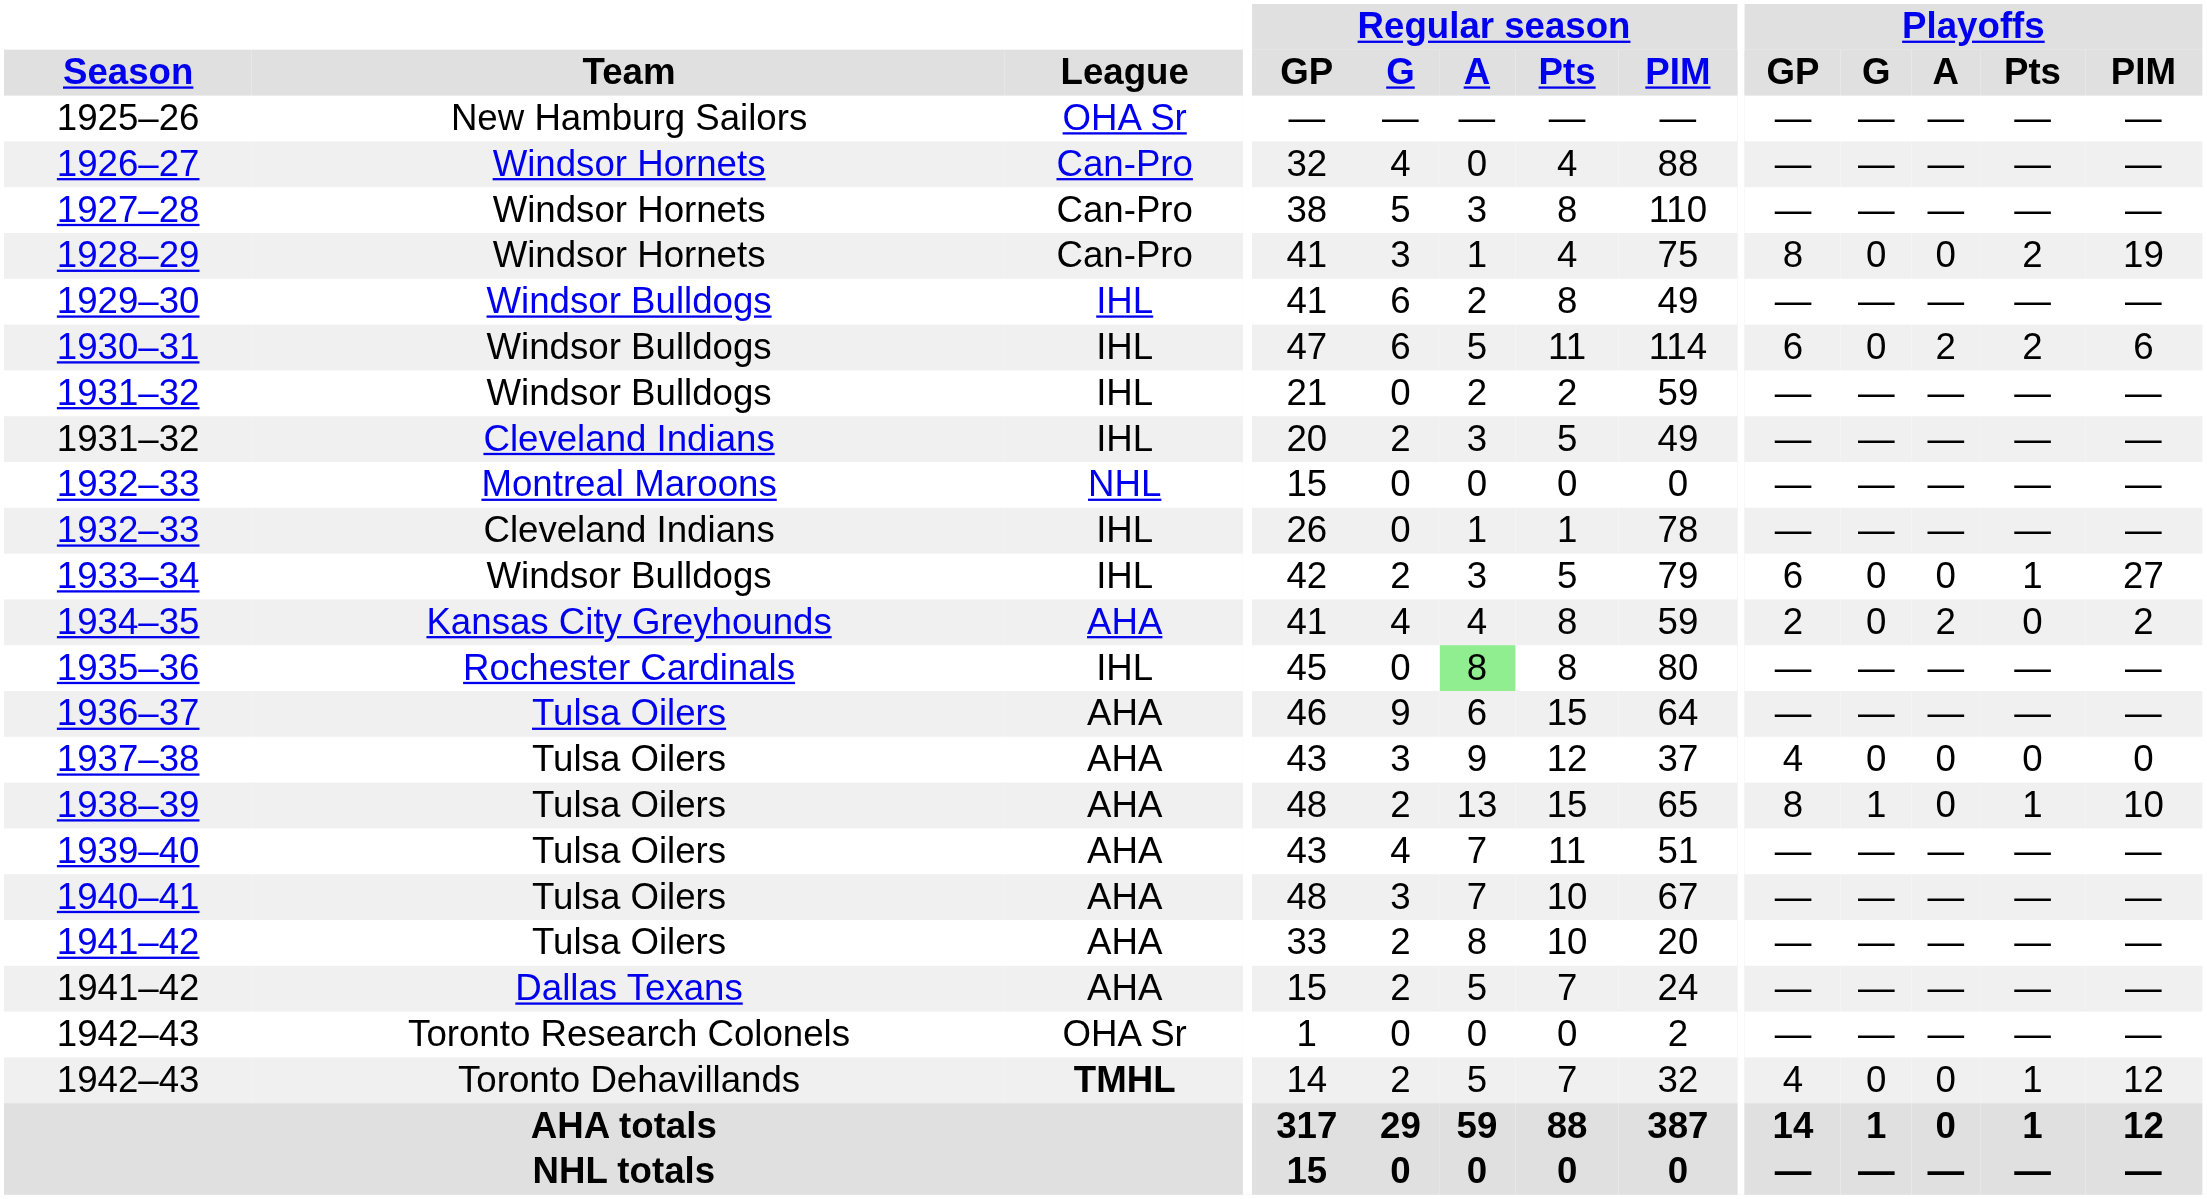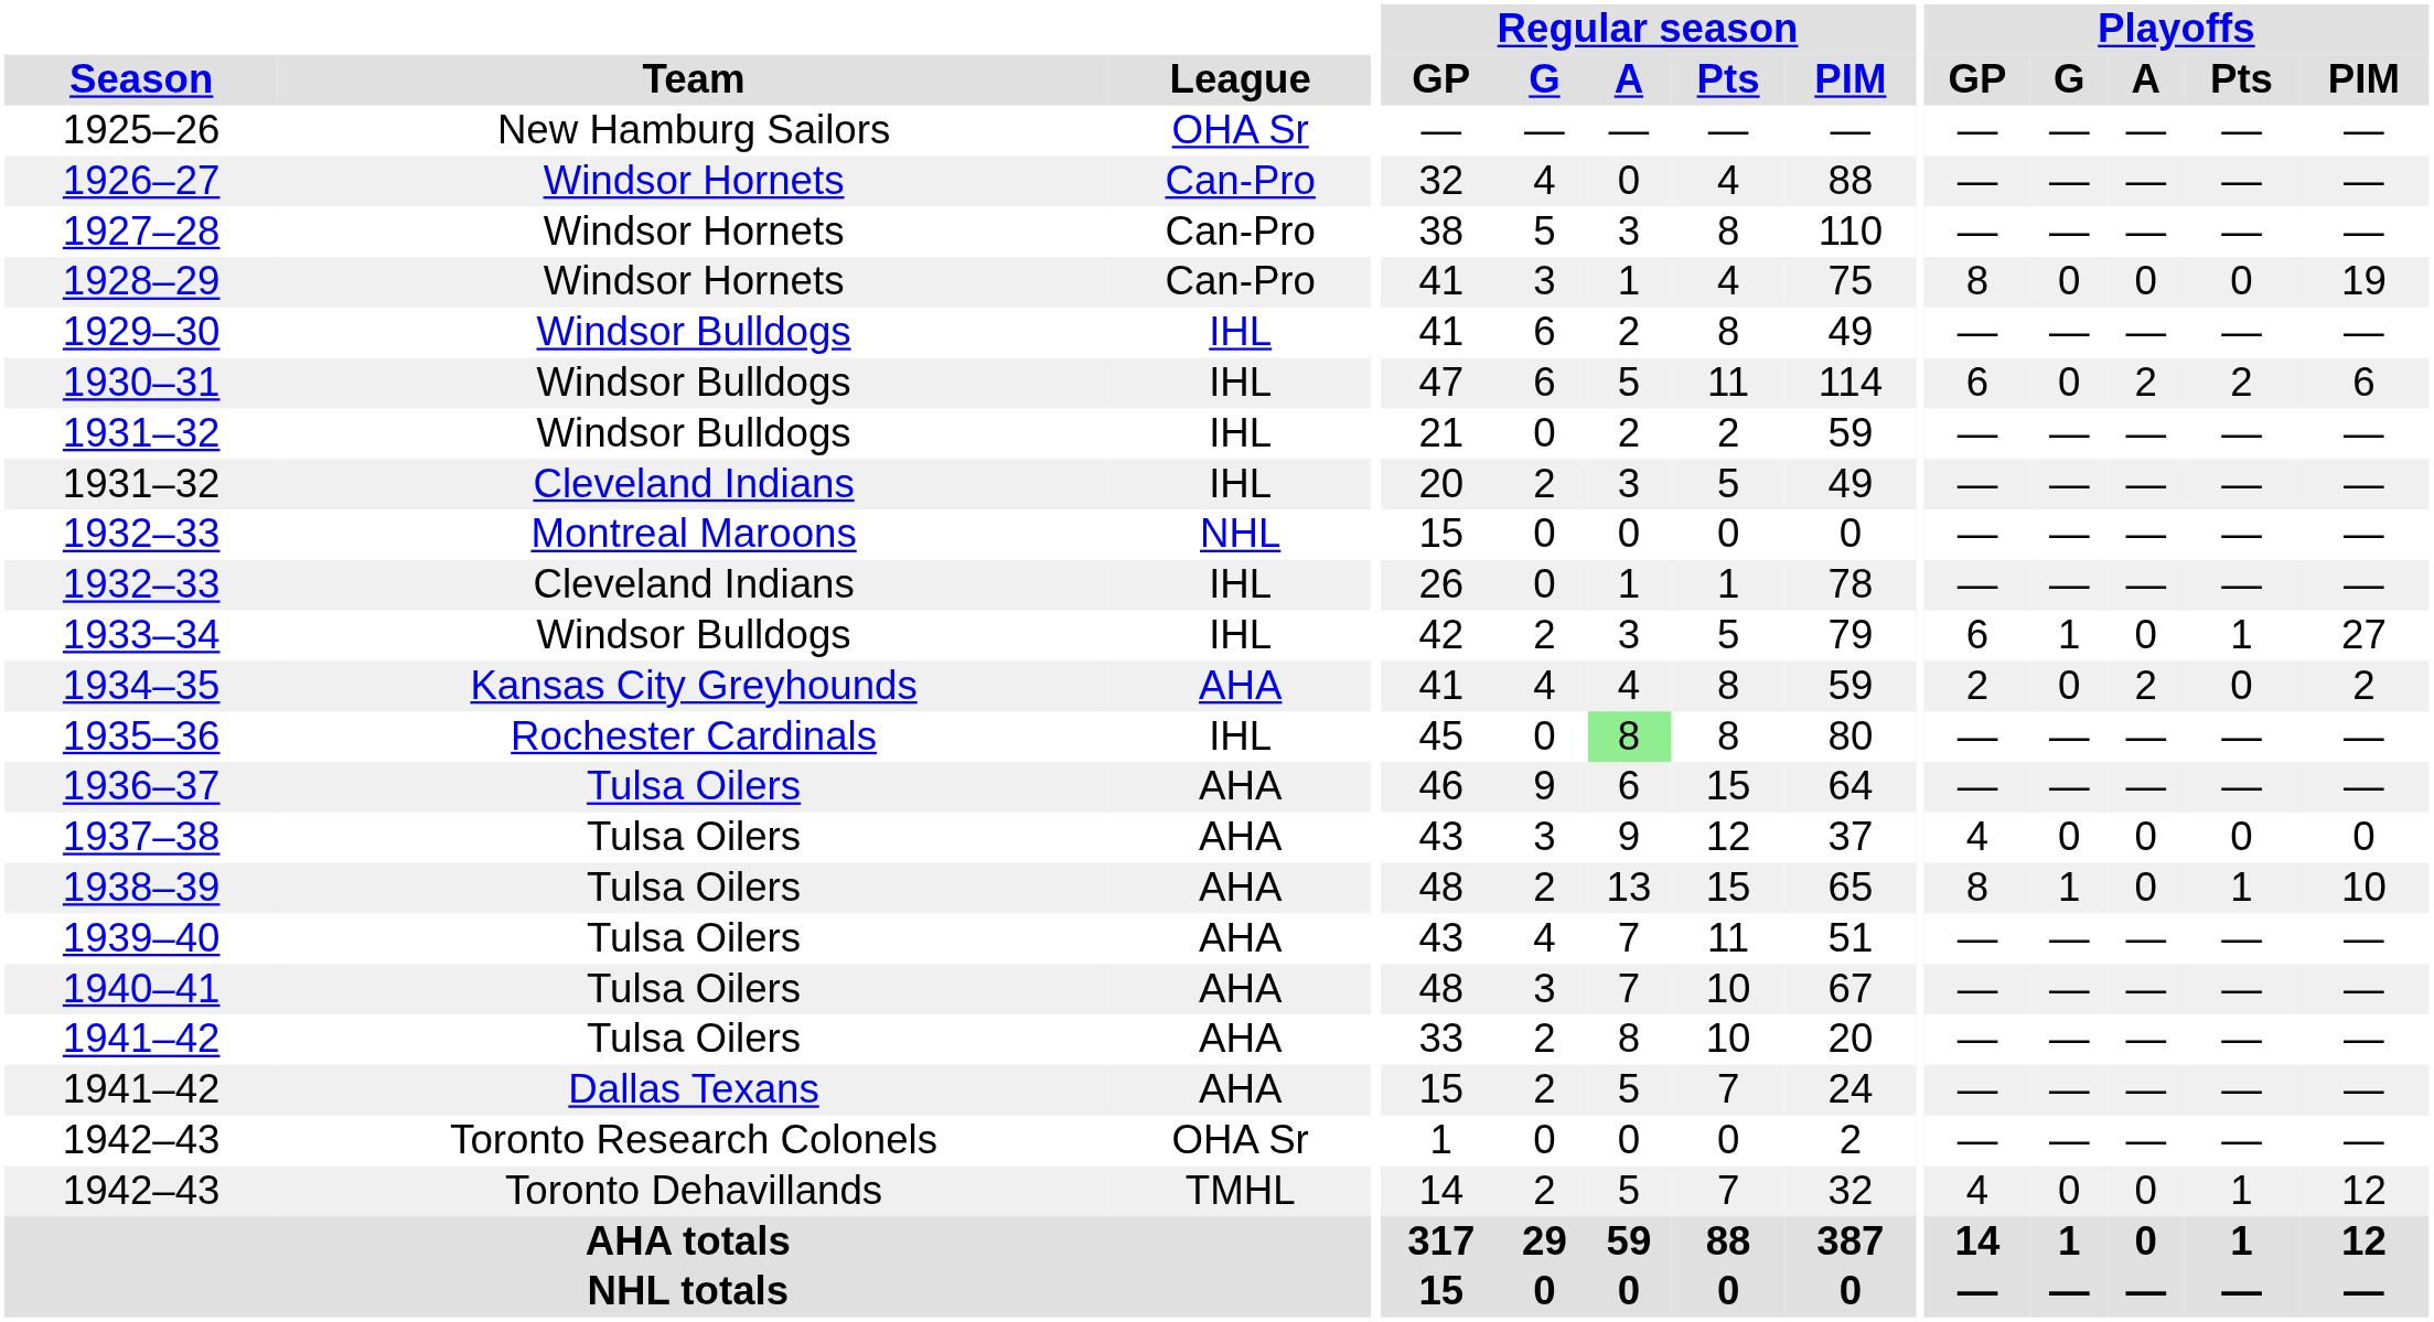1928–29 | Playoffs / Pts: 2 -> 0
1933–34 | Playoffs / G: 0 -> 1
1942–43 / Toronto Dehavillands | League: bold -> normal
